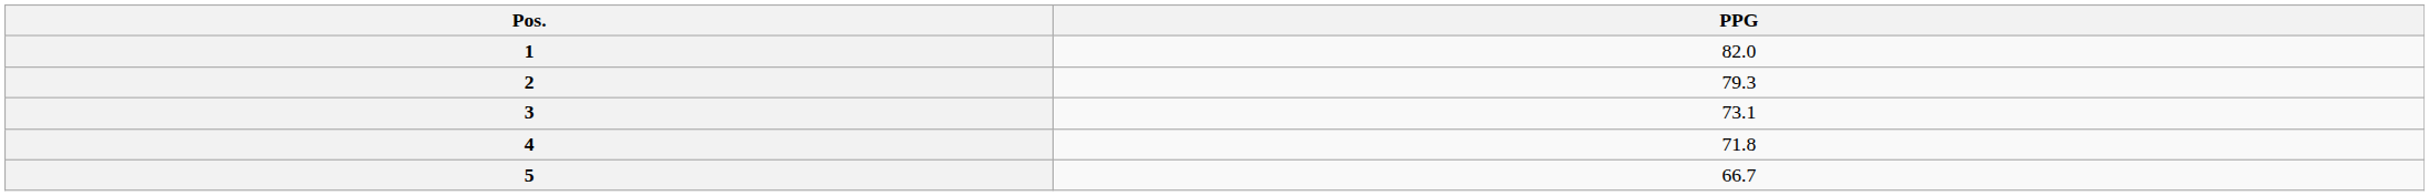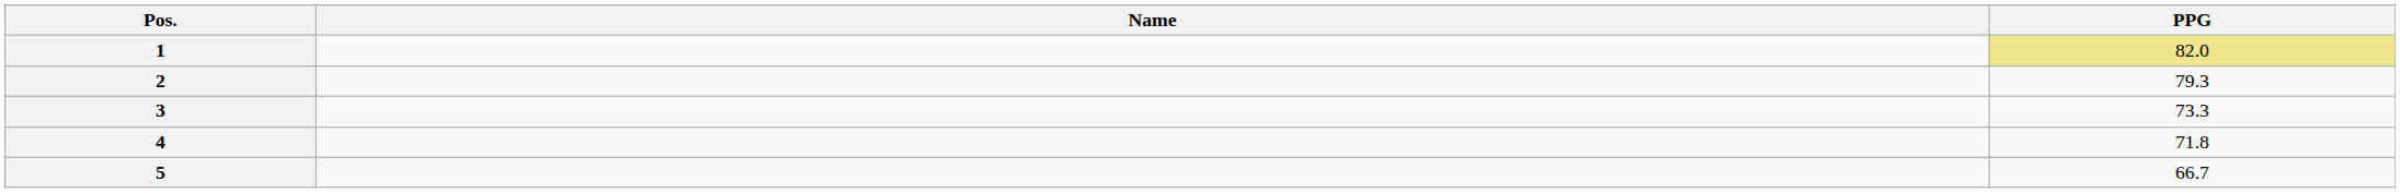+ column: Name
1 | PPG: no background -> khaki background
3 | PPG: 73.1 -> 73.3
